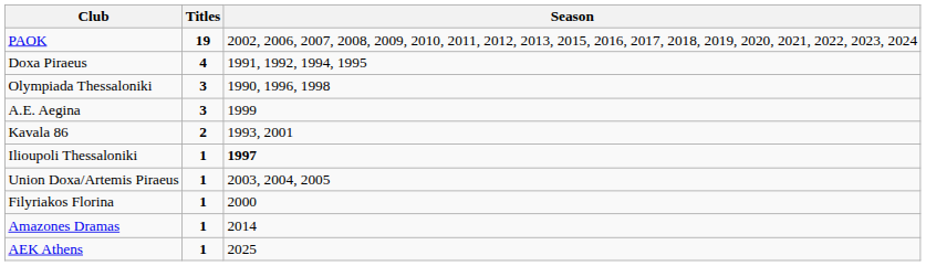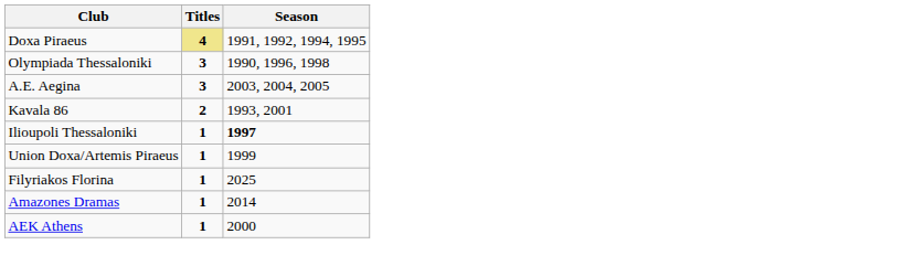- row: PAOK | 19 | 2002, 2006, 2007, 2008, 2009, 2010, 2011, 2012, 2013, 2015, 2016, 2017, 2018, 2019, 2020, 2021, 2022, 2023, 2024
Doxa Piraeus | Titles: no background -> khaki background
A.E. Aegina | Season: 1999 -> 2003, 2004, 2005
Union Doxa/Artemis Piraeus | Season: 2003, 2004, 2005 -> 1999
Filyriakos Florina | Season: 2000 -> 2025
AEK Athens | Season: 2025 -> 2000
